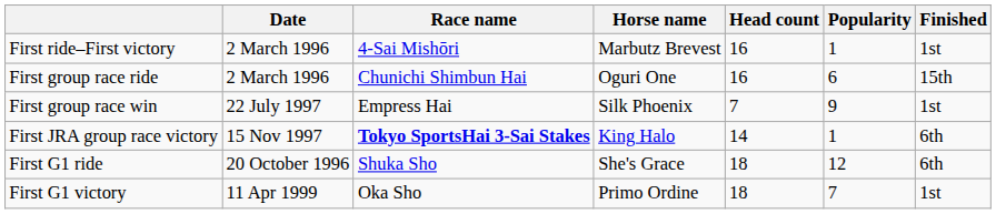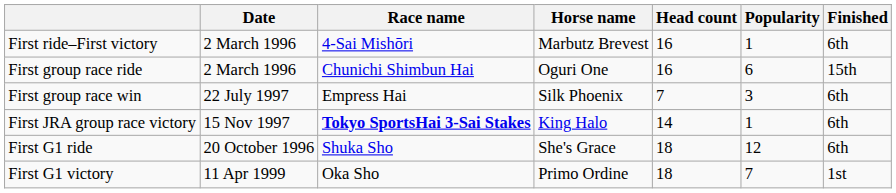First ride–First victory | Finished: 1st -> 6th
First group race win | Popularity: 9 -> 3
First group race win | Finished: 1st -> 6th
